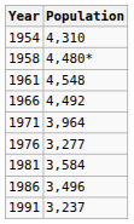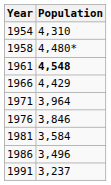1961 | Population: normal -> bold
1966 | Population: 4,492 -> 4,429
1976 | Population: 3,277 -> 3,846
